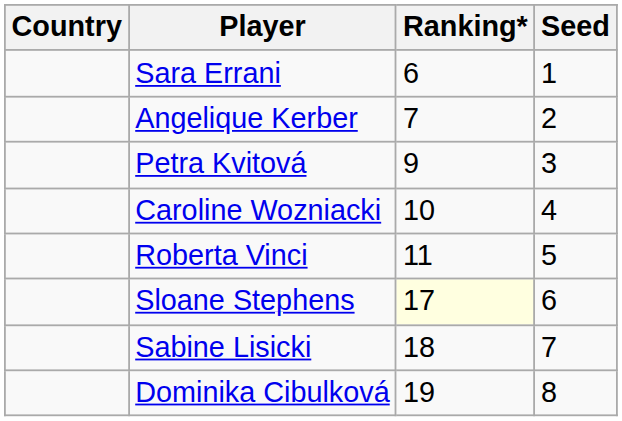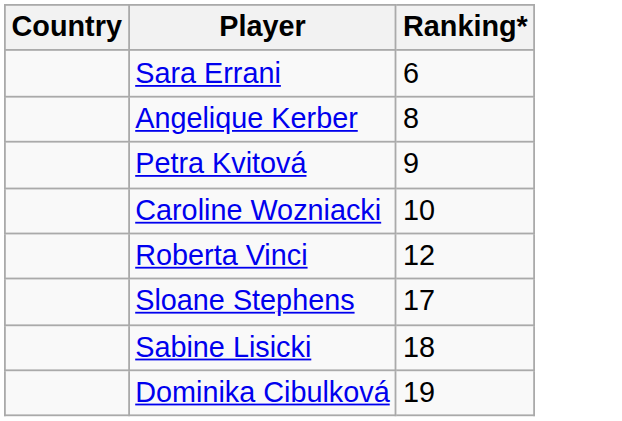- column: Seed | 1 | 2 | 3 | 4 | 5 | 6 | 7 | 8
Angelique Kerber | Ranking*: 7 -> 8
Roberta Vinci | Ranking*: 11 -> 12
Sloane Stephens | Ranking*: lightyellow background -> no background
